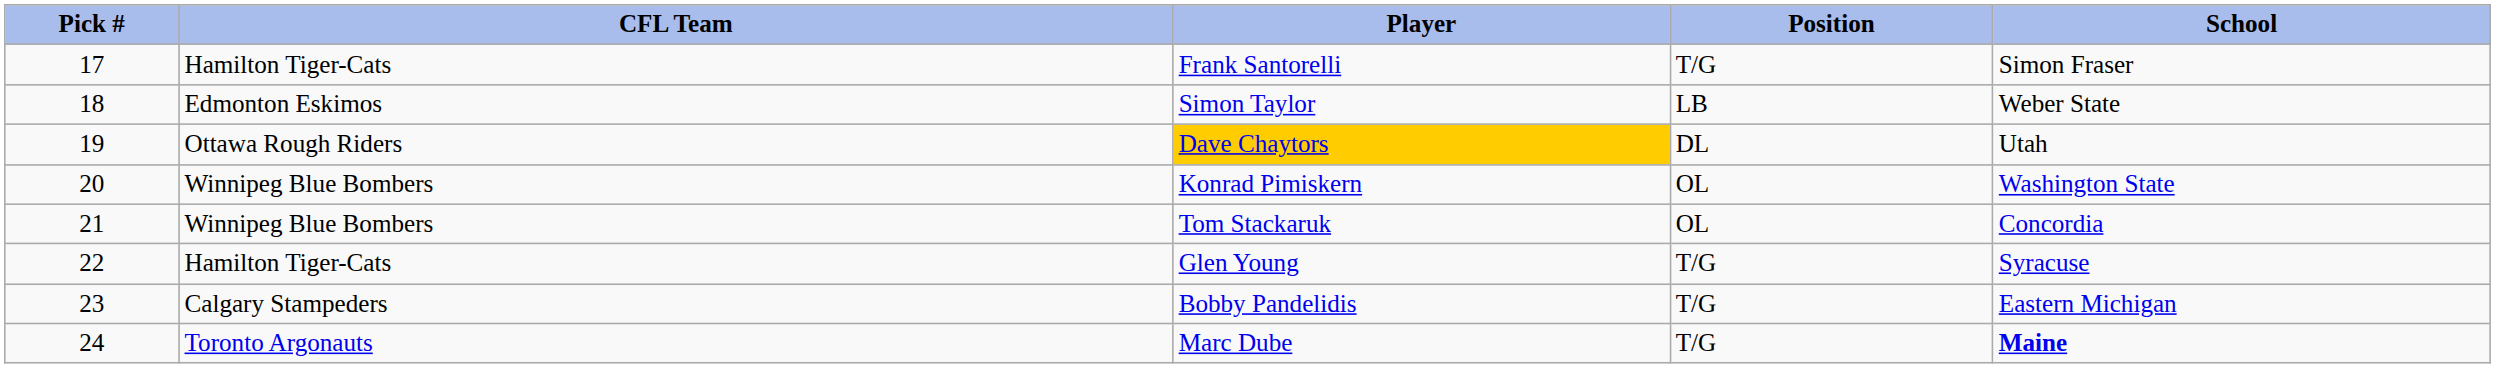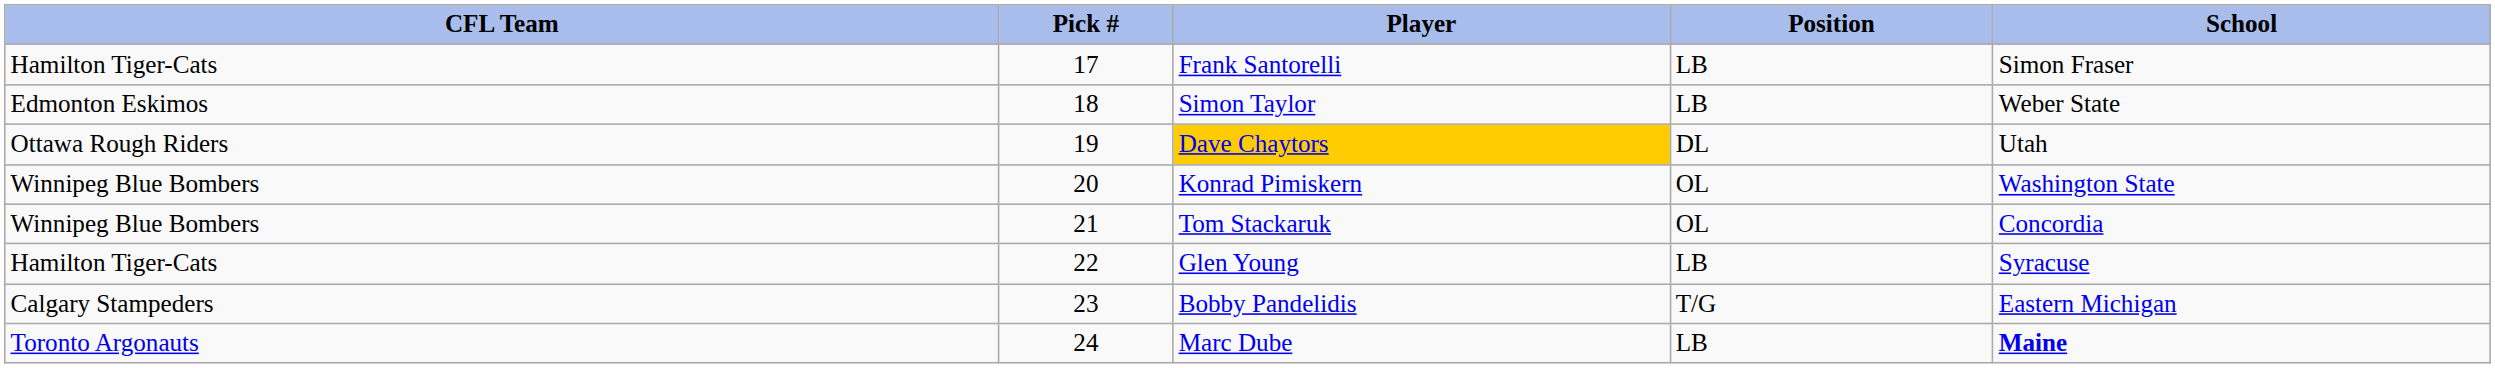columns swapped: Pick # <-> CFL Team
Frank Santorelli | Position: T/G -> LB
Glen Young | Position: T/G -> LB
Marc Dube | Position: T/G -> LB
